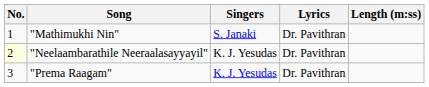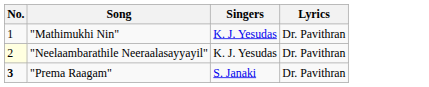- column: Length (m:ss)
"Mathimukhi Nin" | Singers: S. Janaki -> K. J. Yesudas
"Prema Raagam" | No.: normal -> bold
"Prema Raagam" | Singers: K. J. Yesudas -> S. Janaki
